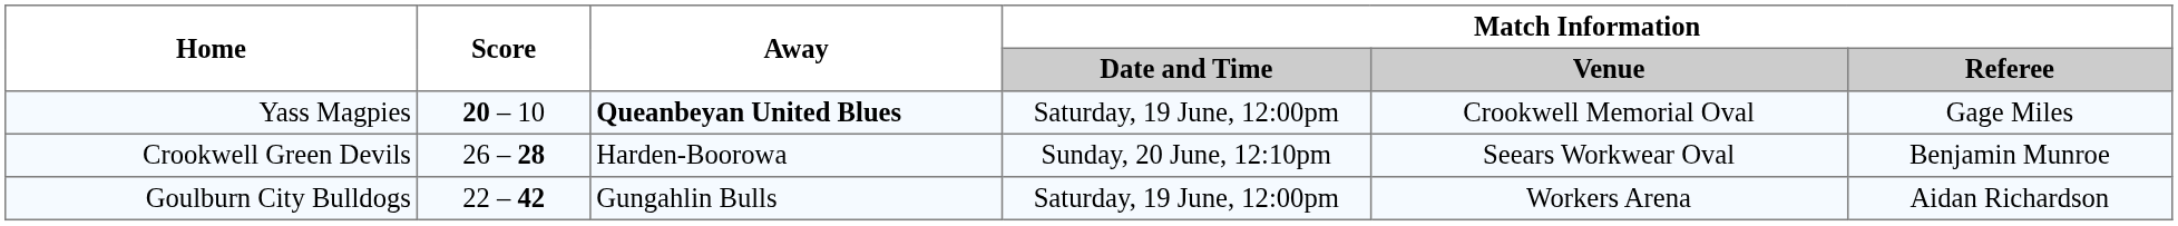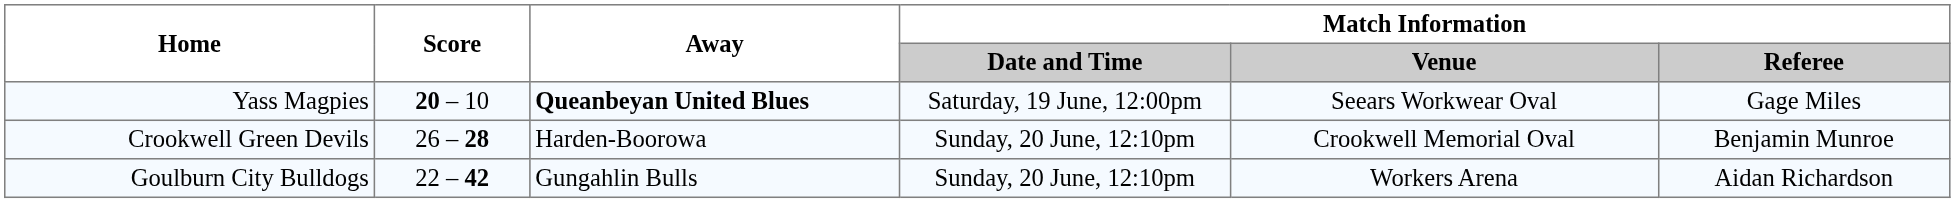Yass Magpies | Match Information / Venue: Crookwell Memorial Oval -> Seears Workwear Oval
Crookwell Green Devils | Match Information / Venue: Seears Workwear Oval -> Crookwell Memorial Oval
Goulburn City Bulldogs | Match Information / Date and Time: Saturday, 19 June, 12:00pm -> Sunday, 20 June, 12:10pm
